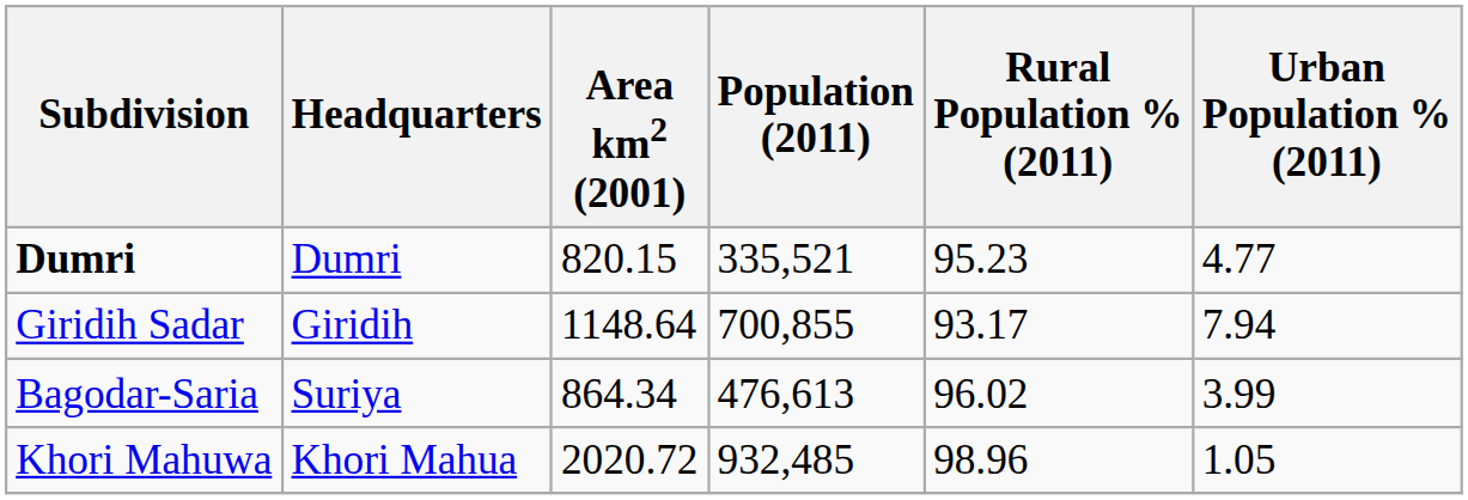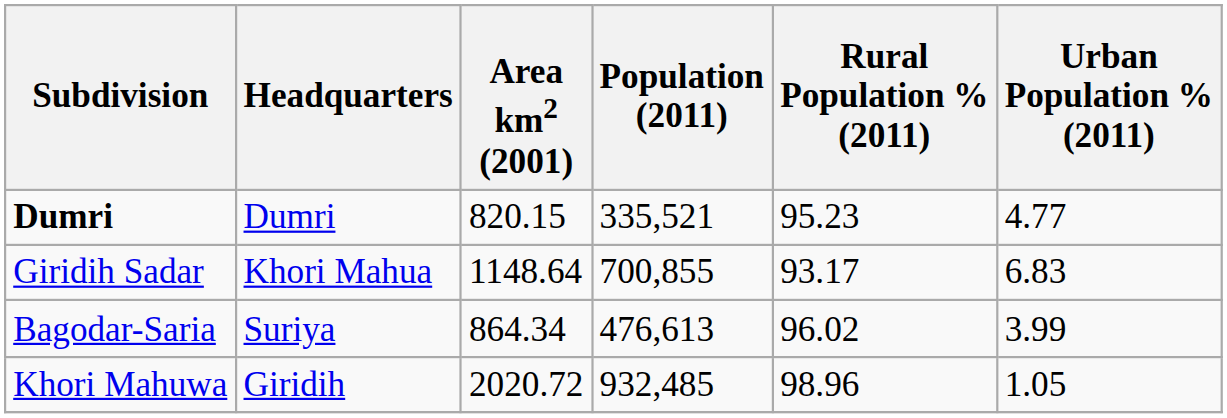Giridih Sadar | Headquarters: Giridih -> Khori Mahua
Giridih Sadar | Urban Population % (2011): 7.94 -> 6.83
Khori Mahuwa | Headquarters: Khori Mahua -> Giridih
